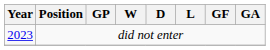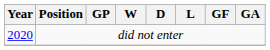did not enter | Year: 2023 -> 2020
